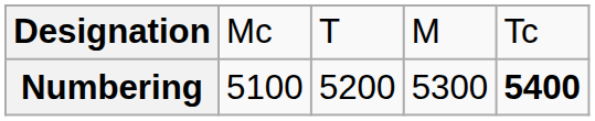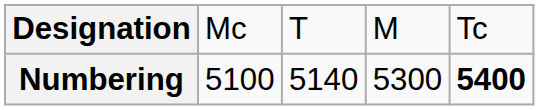Numbering | column 3: 5200 -> 5140
